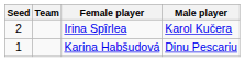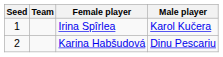Irina Spîrlea | Seed: 2 -> 1
Karina Habšudová | Seed: 1 -> 2
